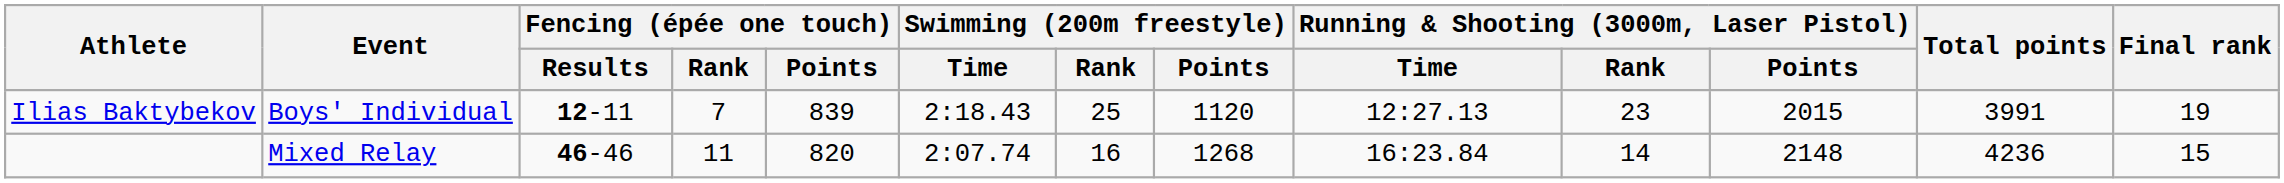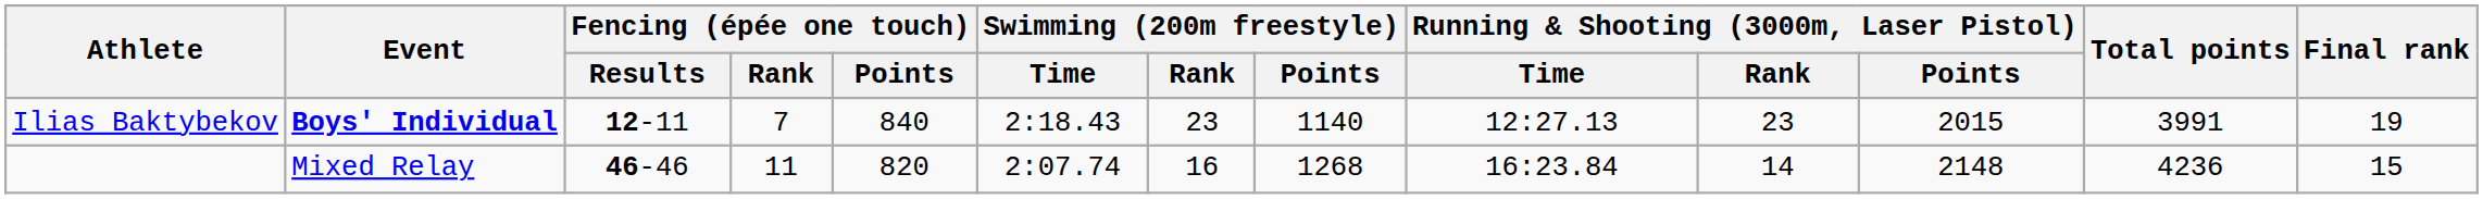Ilias Baktybekov | Event: normal -> bold
Ilias Baktybekov | Fencing (épée one touch) / Points: 839 -> 840
Ilias Baktybekov | Swimming (200m freestyle) / Rank: 25 -> 23
Ilias Baktybekov | Swimming (200m freestyle) / Points: 1120 -> 1140
